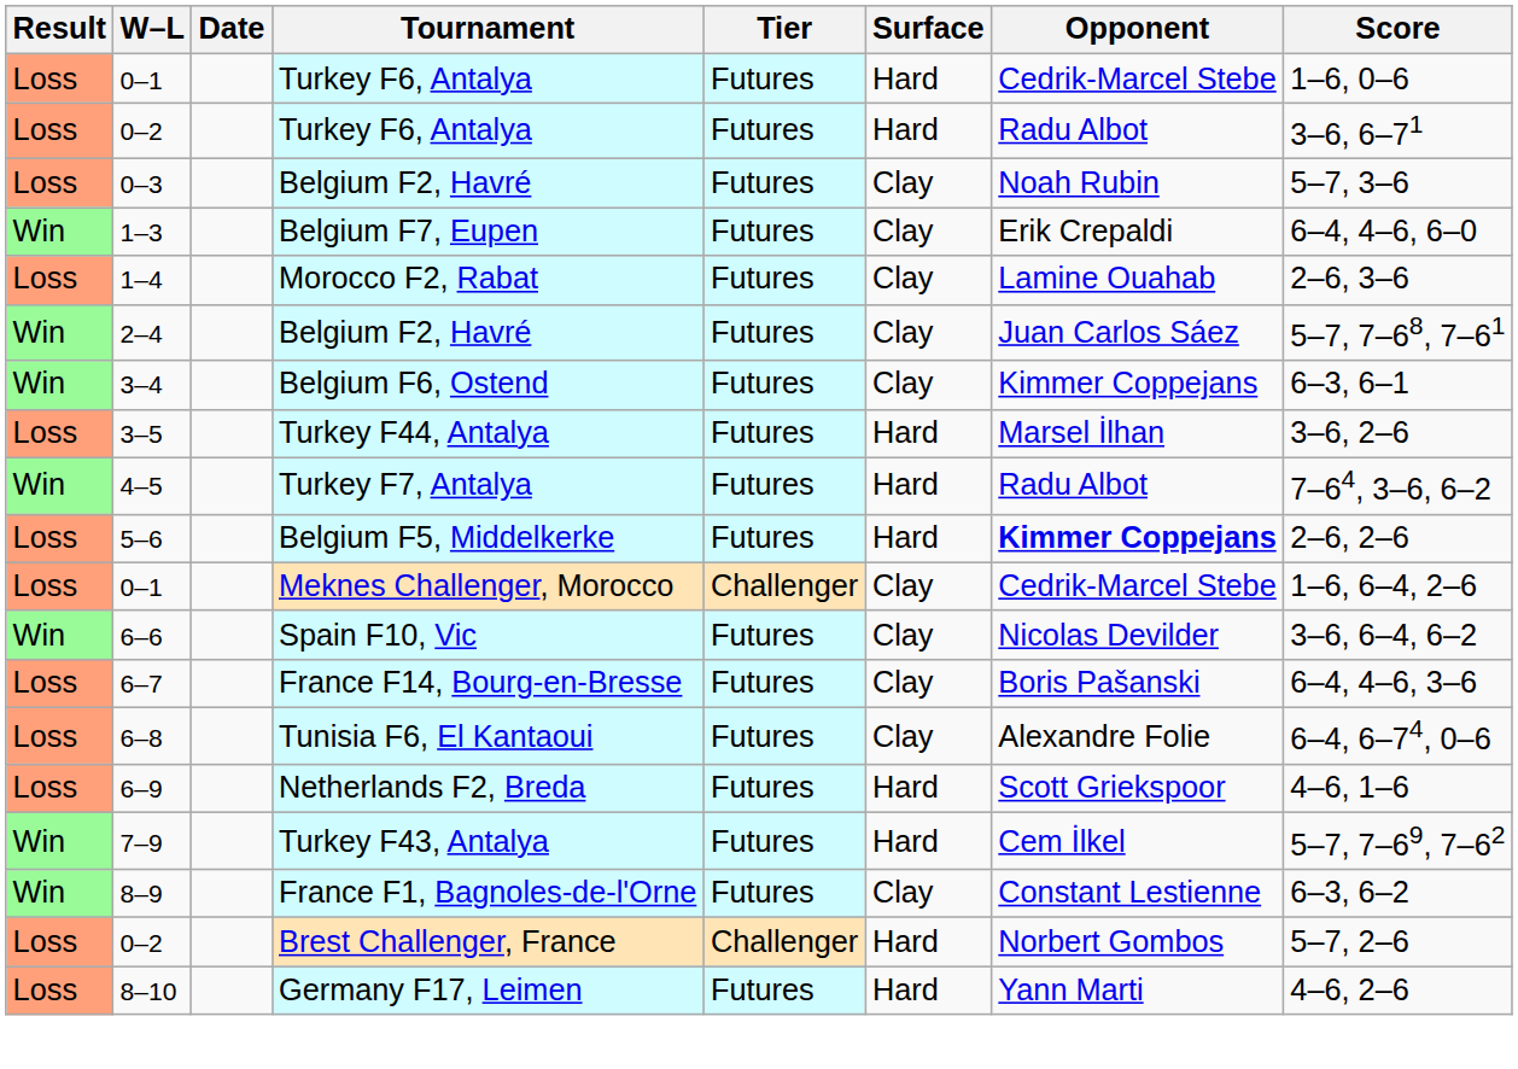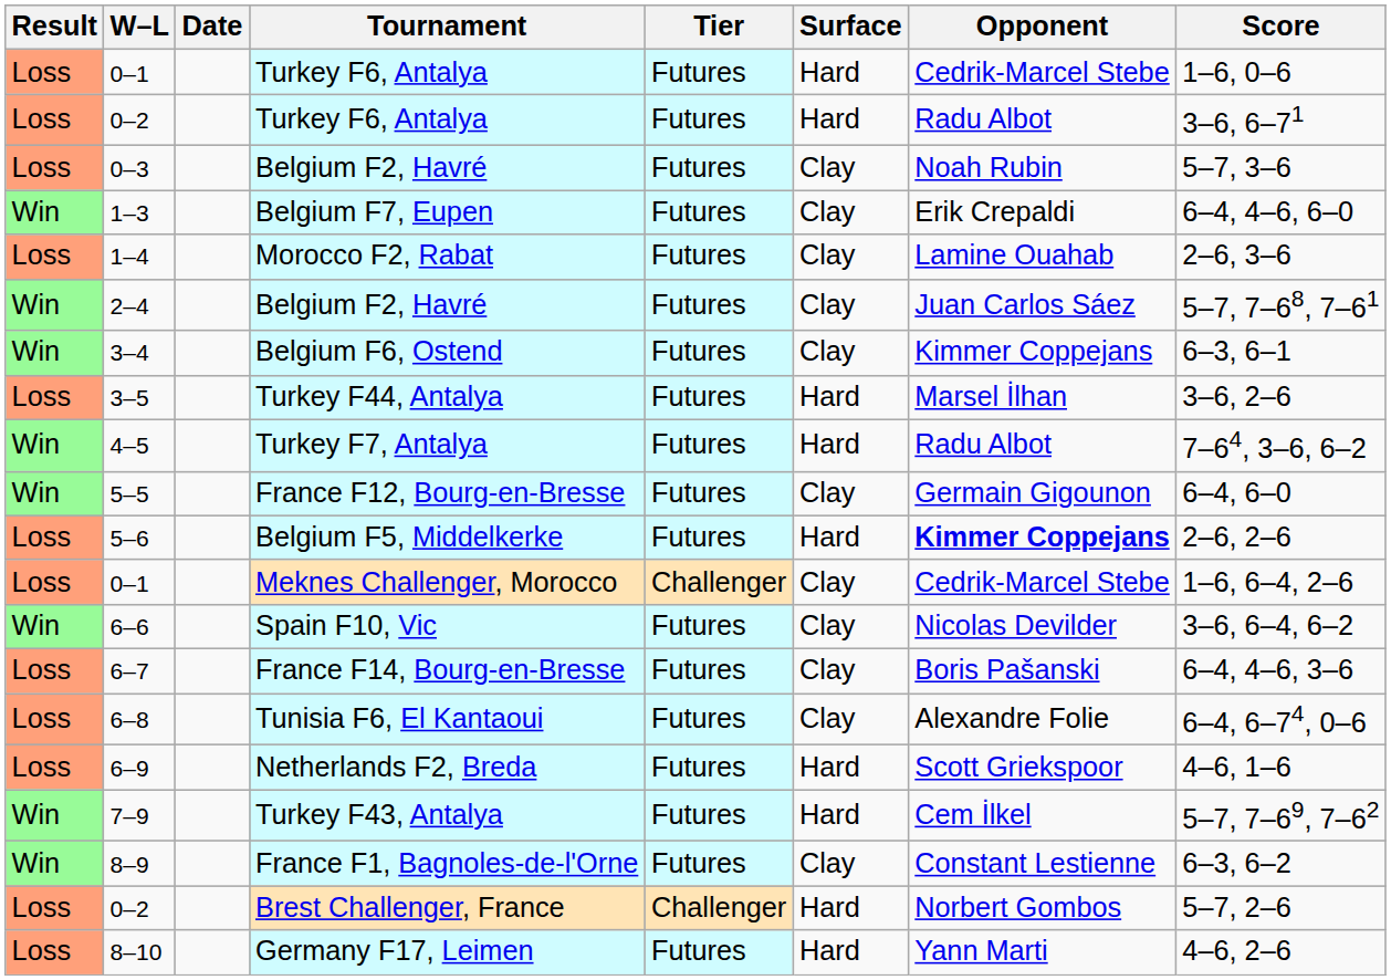+ row: Win | 5–5 | France F12, Bourg-en-Bresse | Futures | Clay | Germain Gigounon | 6–4, 6–0
